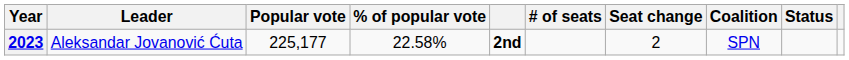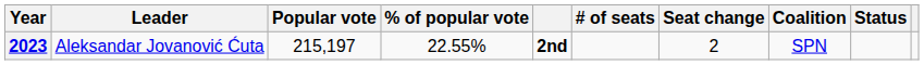2023 | Popular vote: 225,177 -> 215,197
2023 | % of popular vote: 22.58% -> 22.55%
